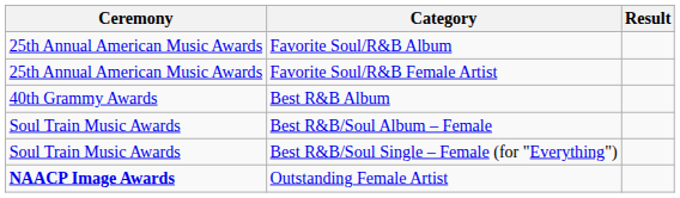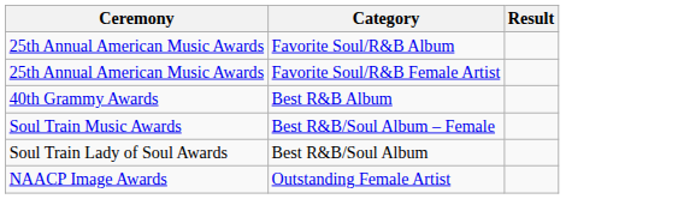- row: Soul Train Music Awards | Best R&B/Soul Single – Female (for "Everything")
+ row: Soul Train Lady of Soul Awards | Best R&B/Soul Album
Outstanding Female Artist | Ceremony: bold -> normal
